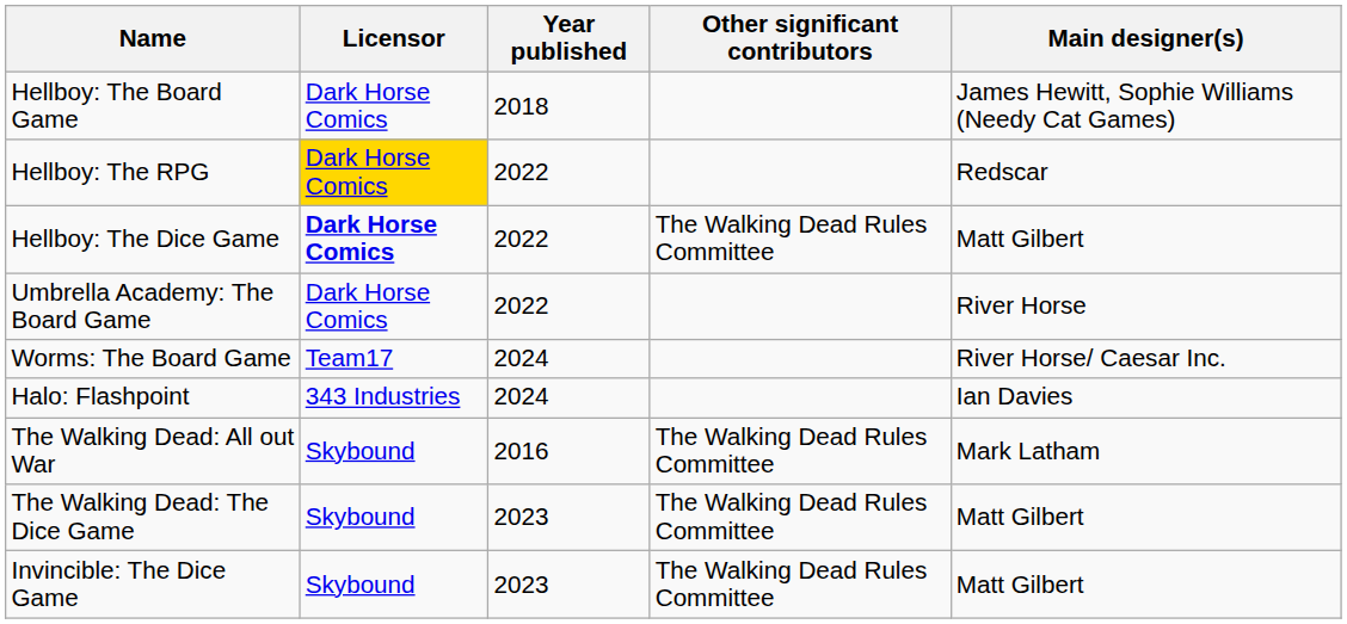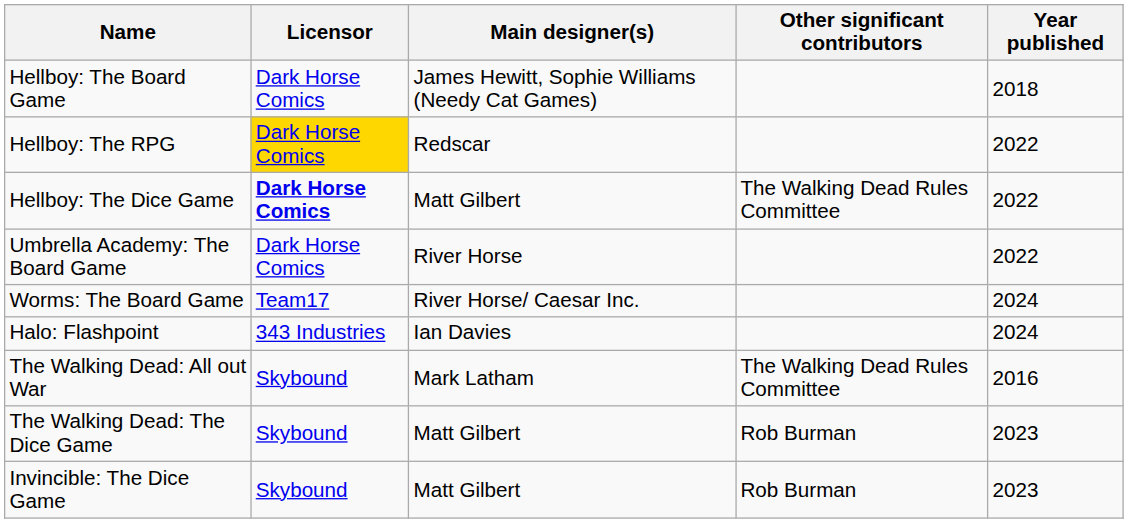columns swapped: Main designer(s) <-> Year published
The Walking Dead: The Dice Game | Other significant contributors: The Walking Dead Rules Committee -> Rob Burman
Invincible: The Dice Game | Other significant contributors: The Walking Dead Rules Committee -> Rob Burman
